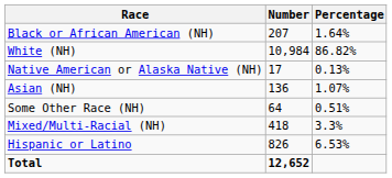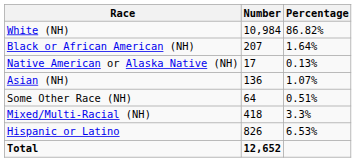rows swapped: White (NH) <-> Black or African American (NH)
